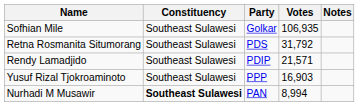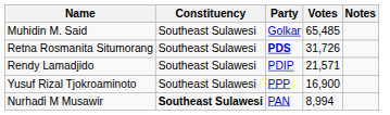- row: Sofhian Mile | Southeast Sulawesi | Golkar | 106,935
+ row: Muhidin M. Said | Southeast Sulawesi | Golkar | 65,485
Retna Rosmanita Situmorang | Party: normal -> bold
Retna Rosmanita Situmorang | Votes: 31,792 -> 31,726
Yusuf Rizal Tjokroaminoto | Votes: 16,903 -> 16,900
